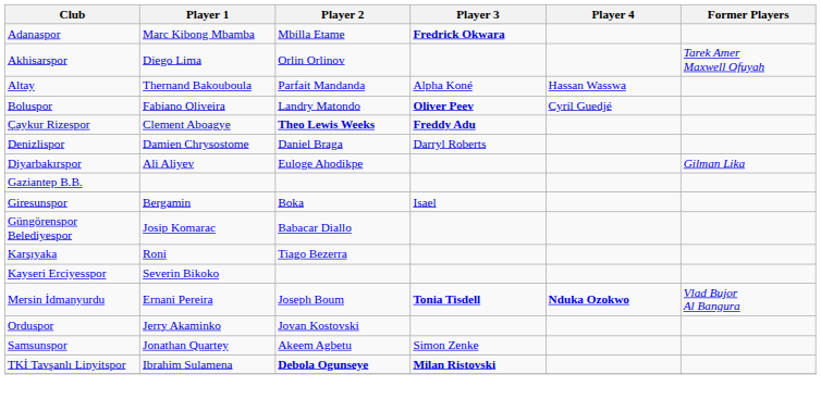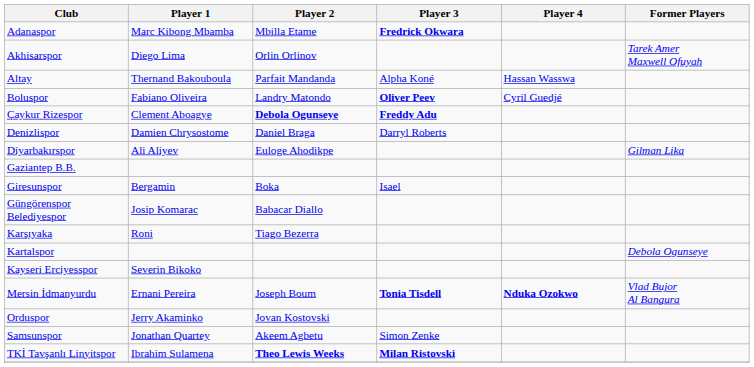Çaykur Rizespor | Player 2: Theo Lewis Weeks -> Debola Ogunseye
+ row: Kartalspor | Debola Ogunseye
TKİ Tavşanlı Linyitspor | Player 2: Debola Ogunseye -> Theo Lewis Weeks
